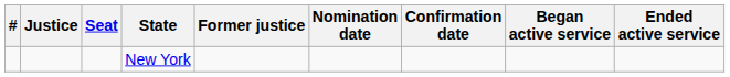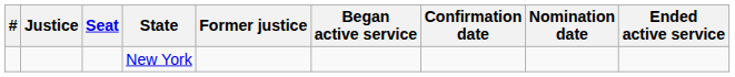columns swapped: Nomination date <-> Began active service
